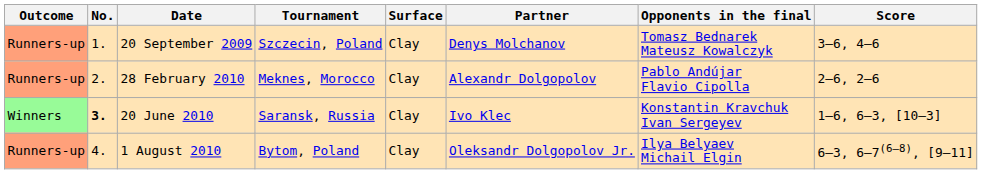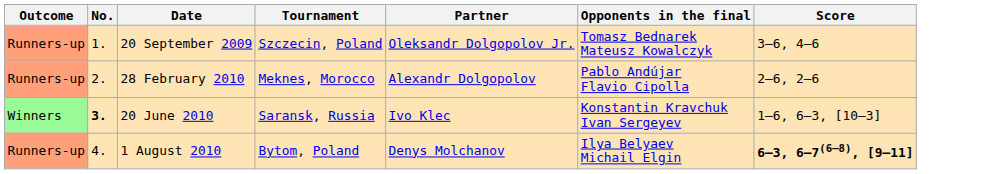- column: Surface | Clay | Clay | Clay | Clay
20 September 2009 | Partner: Denys Molchanov -> Oleksandr Dolgopolov Jr.
1 August 2010 | Partner: Oleksandr Dolgopolov Jr. -> Denys Molchanov
1 August 2010 | Score: normal -> bold
